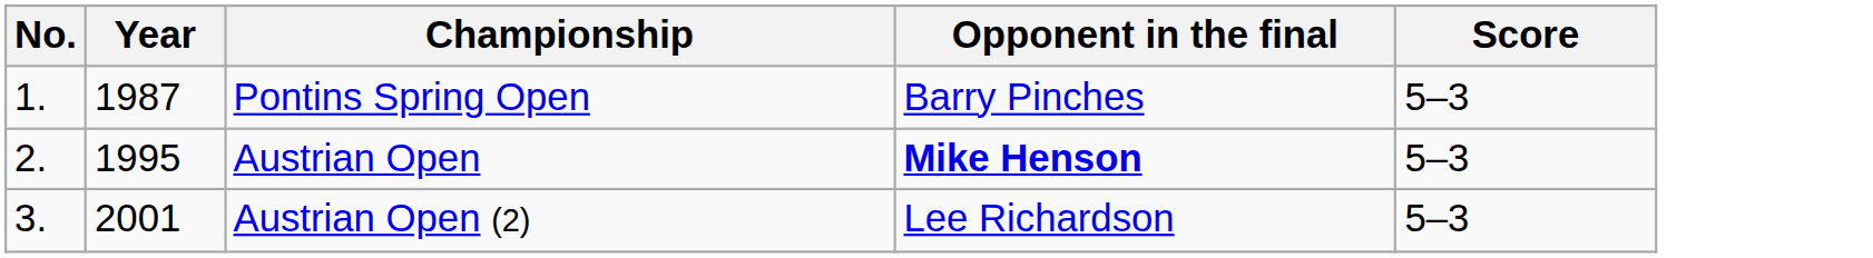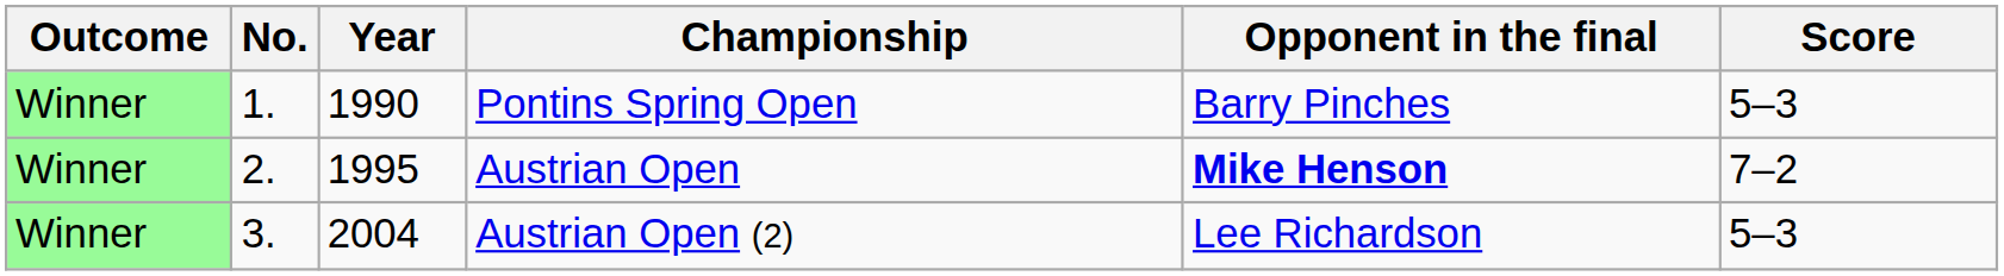+ column: Outcome | Winner | Winner | Winner
Pontins Spring Open | Year: 1987 -> 1990
Austrian Open | Score: 5–3 -> 7–2
Austrian Open (2) | Year: 2001 -> 2004
